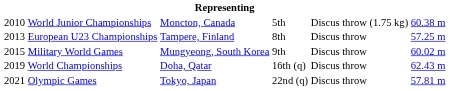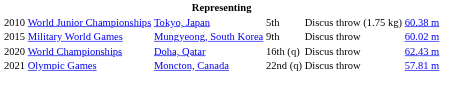World Junior Championships | column 3: Moncton, Canada -> Tokyo, Japan
- row: 2013 | European U23 Championships | Tampere, Finland | 8th | Discus throw | 57.25 m
World Championships | column 1: 2019 -> 2020
Olympic Games | column 3: Tokyo, Japan -> Moncton, Canada
